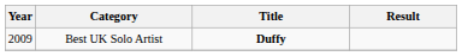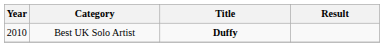Best UK Solo Artist | Year: 2009 -> 2010
